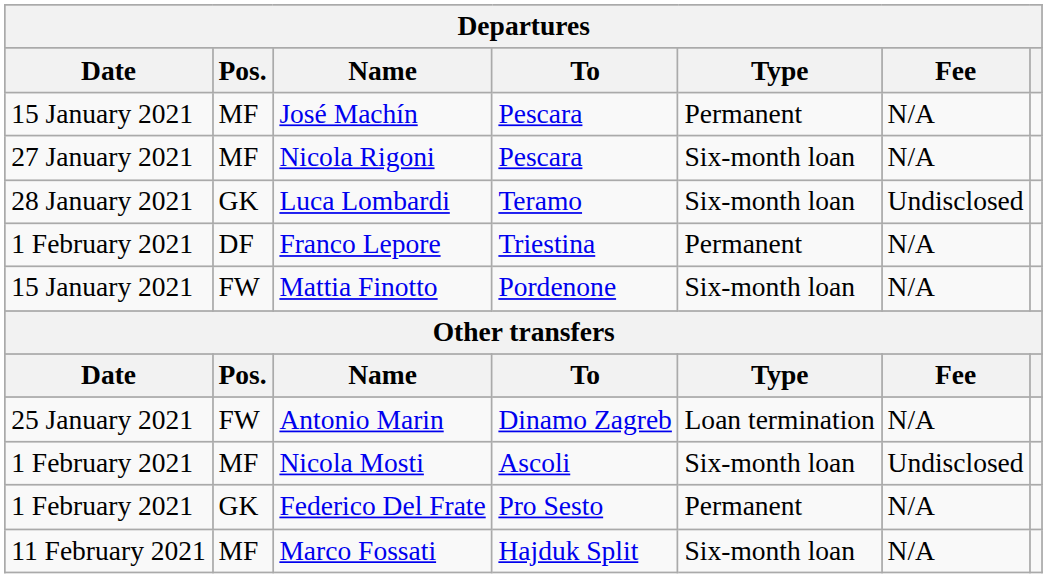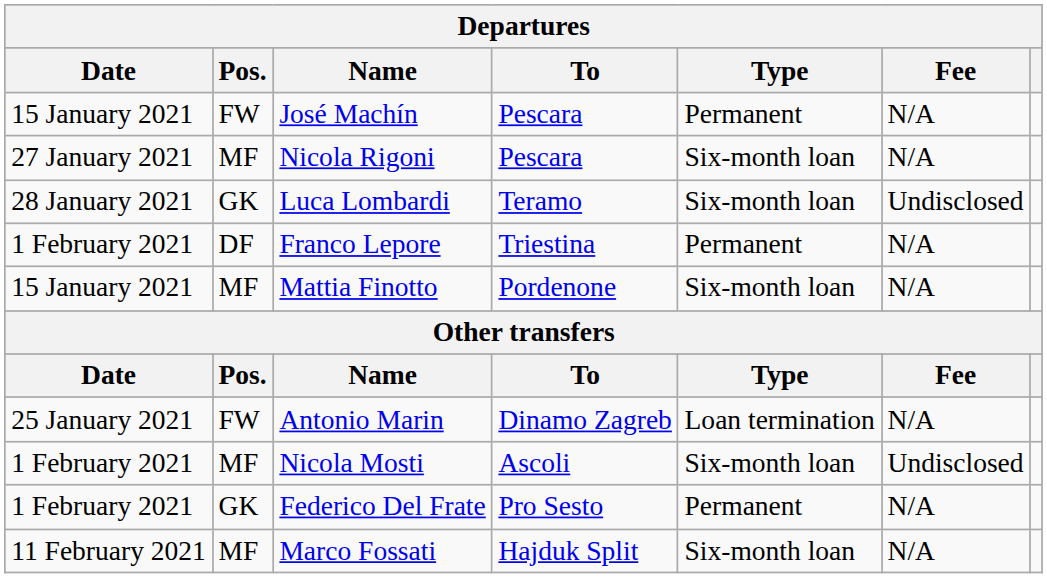José Machín | Pos.: MF -> FW
Mattia Finotto | Pos.: FW -> MF
